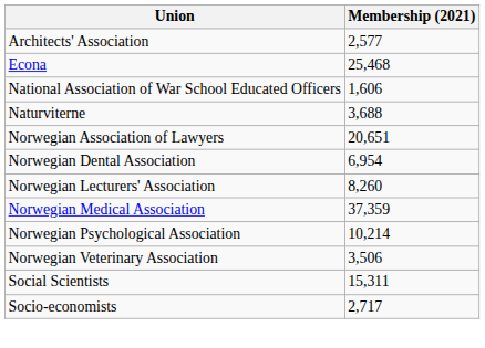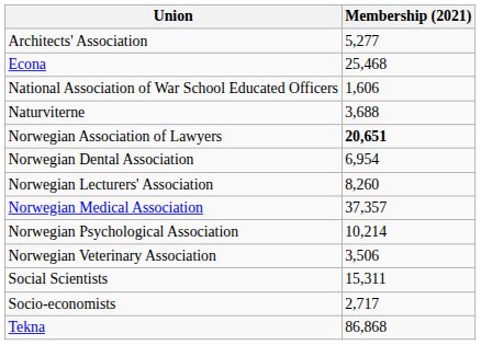Architects' Association | Membership (2021): 2,577 -> 5,277
Norwegian Association of Lawyers | Membership (2021): normal -> bold
Norwegian Medical Association | Membership (2021): 37,359 -> 37,357
+ row: Tekna | 86,868
